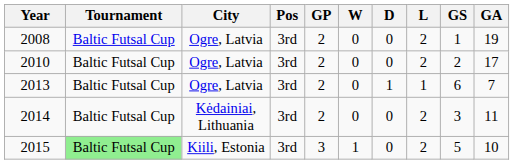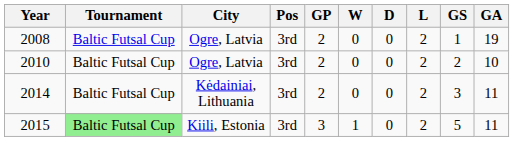2010 | GA: 17 -> 10
- row: 2013 | Baltic Futsal Cup | Ogre, Latvia | 3rd | 2 | 0 | 1 | 1 | 6 | 7
2015 | GA: 10 -> 11
